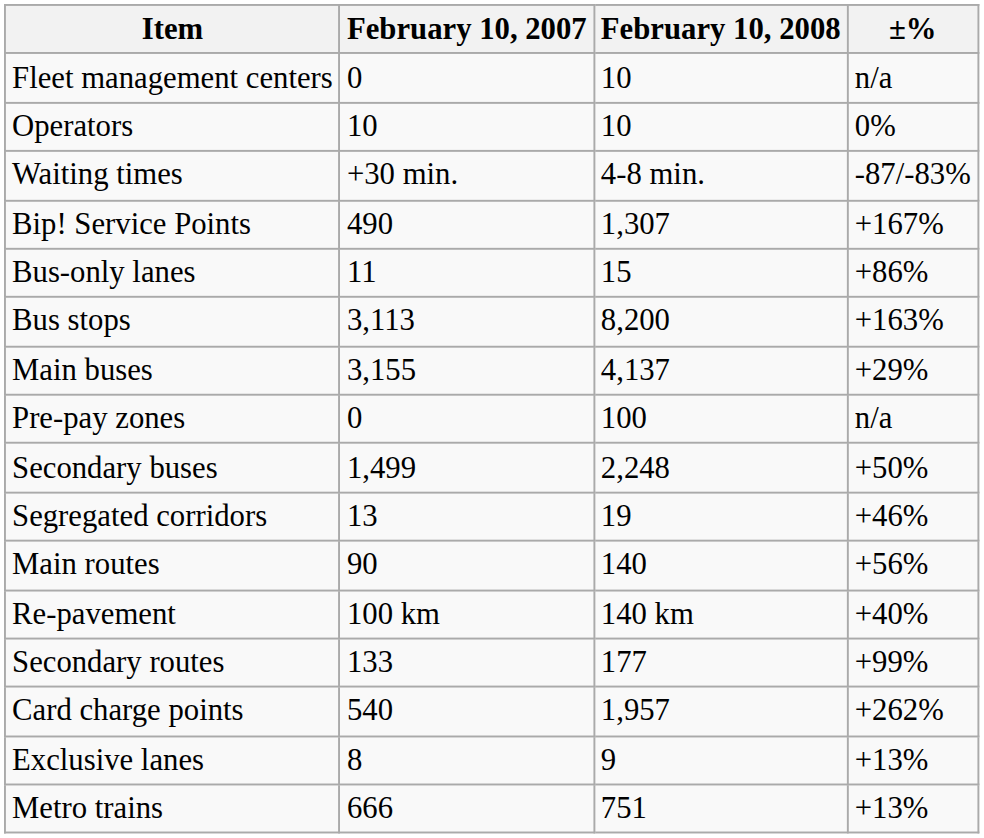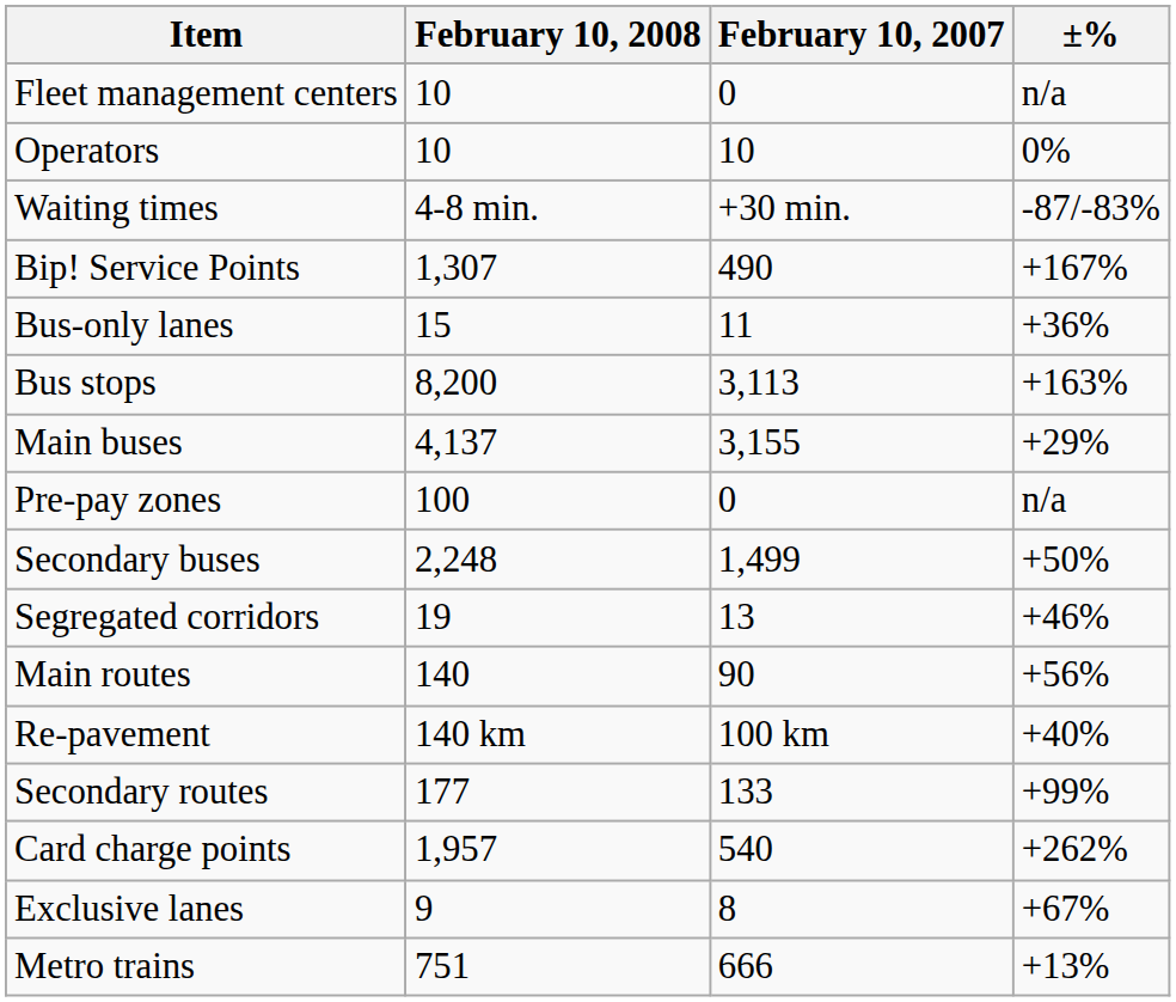columns swapped: February 10, 2007 <-> February 10, 2008
Bus-only lanes | ±%: +86% -> +36%
Exclusive lanes | ±%: +13% -> +67%
